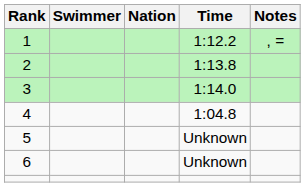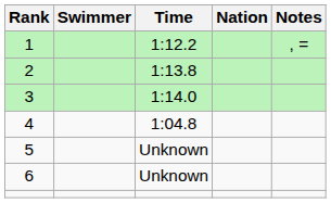columns swapped: Nation <-> Time
